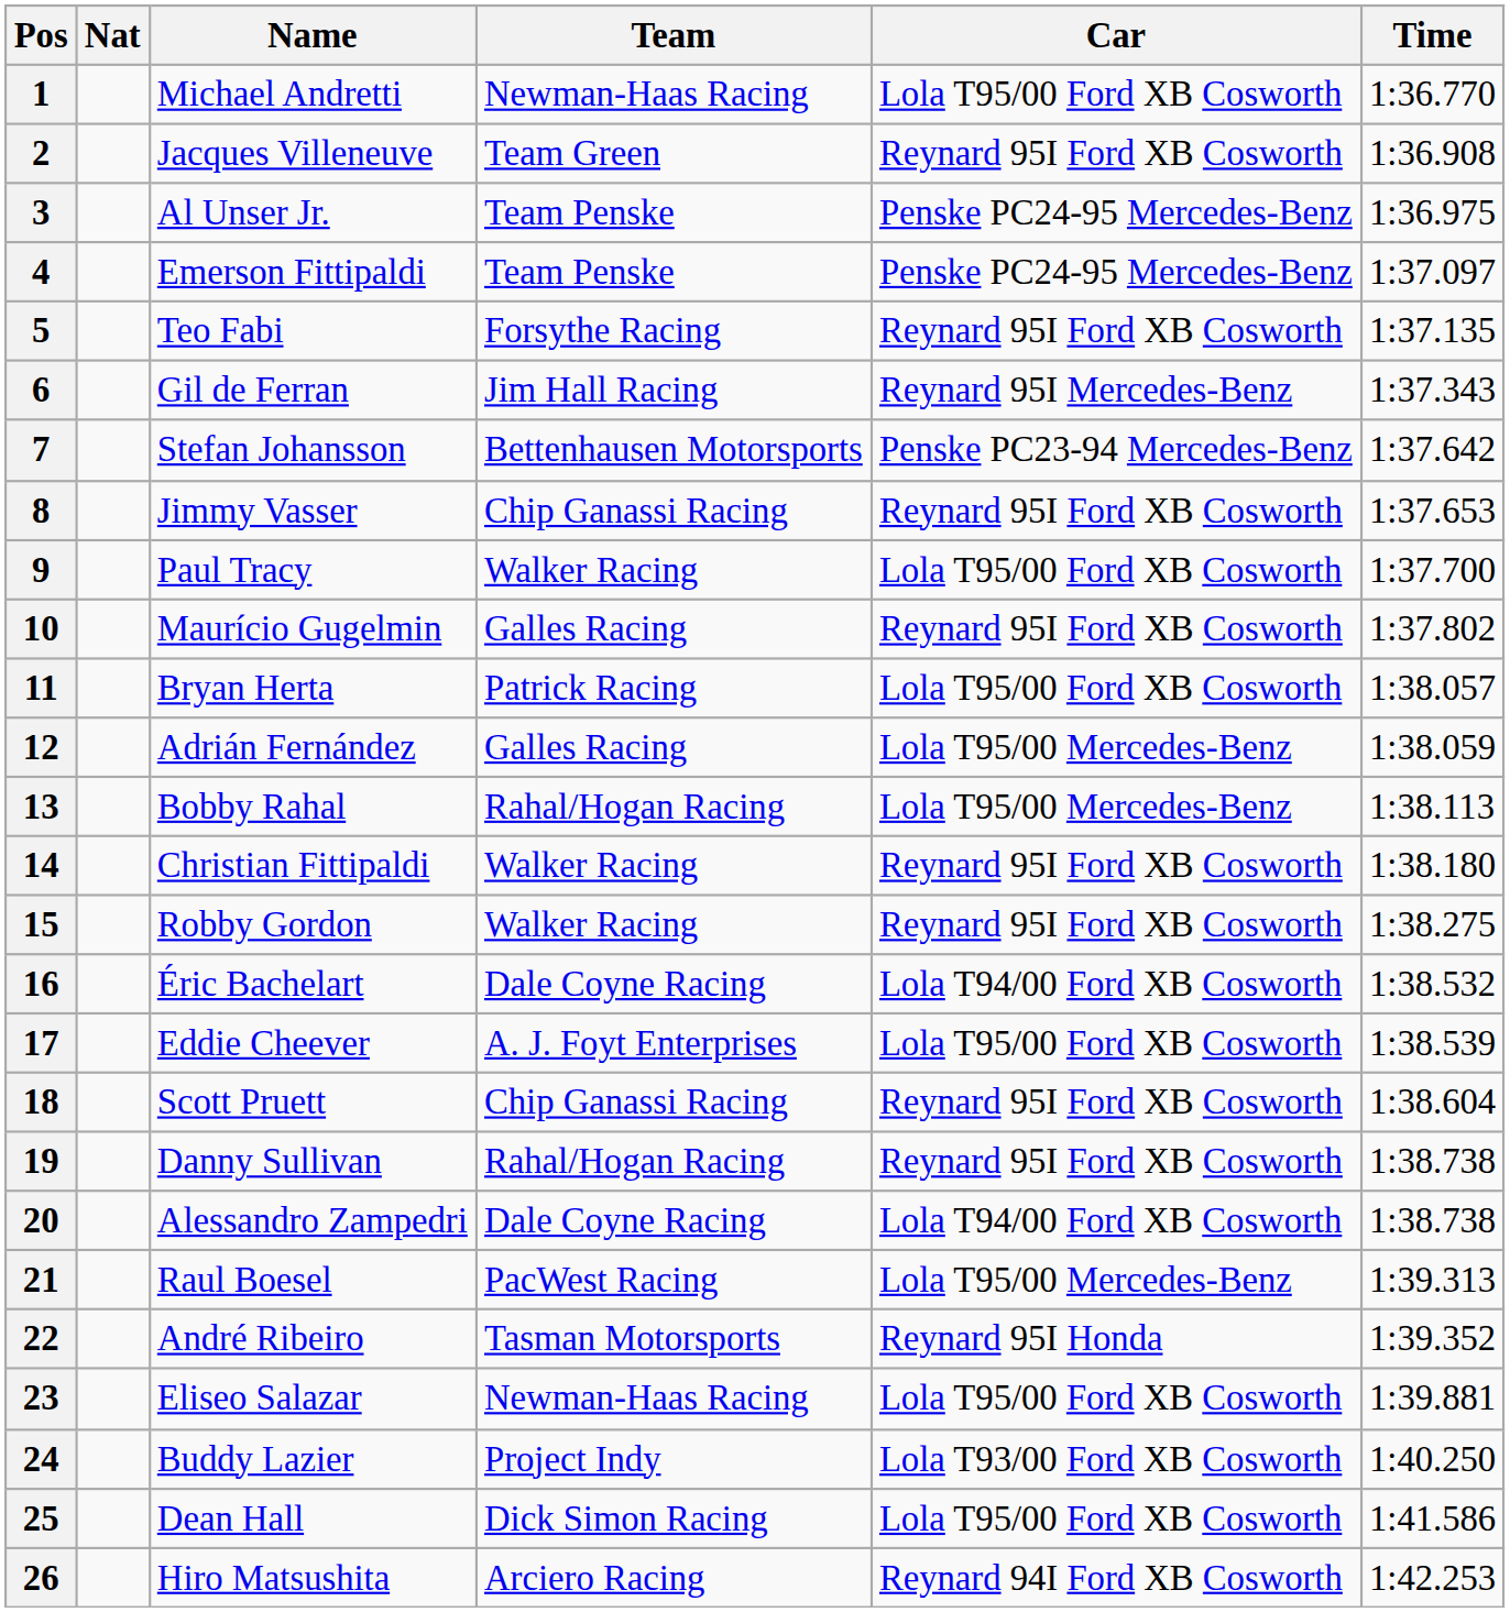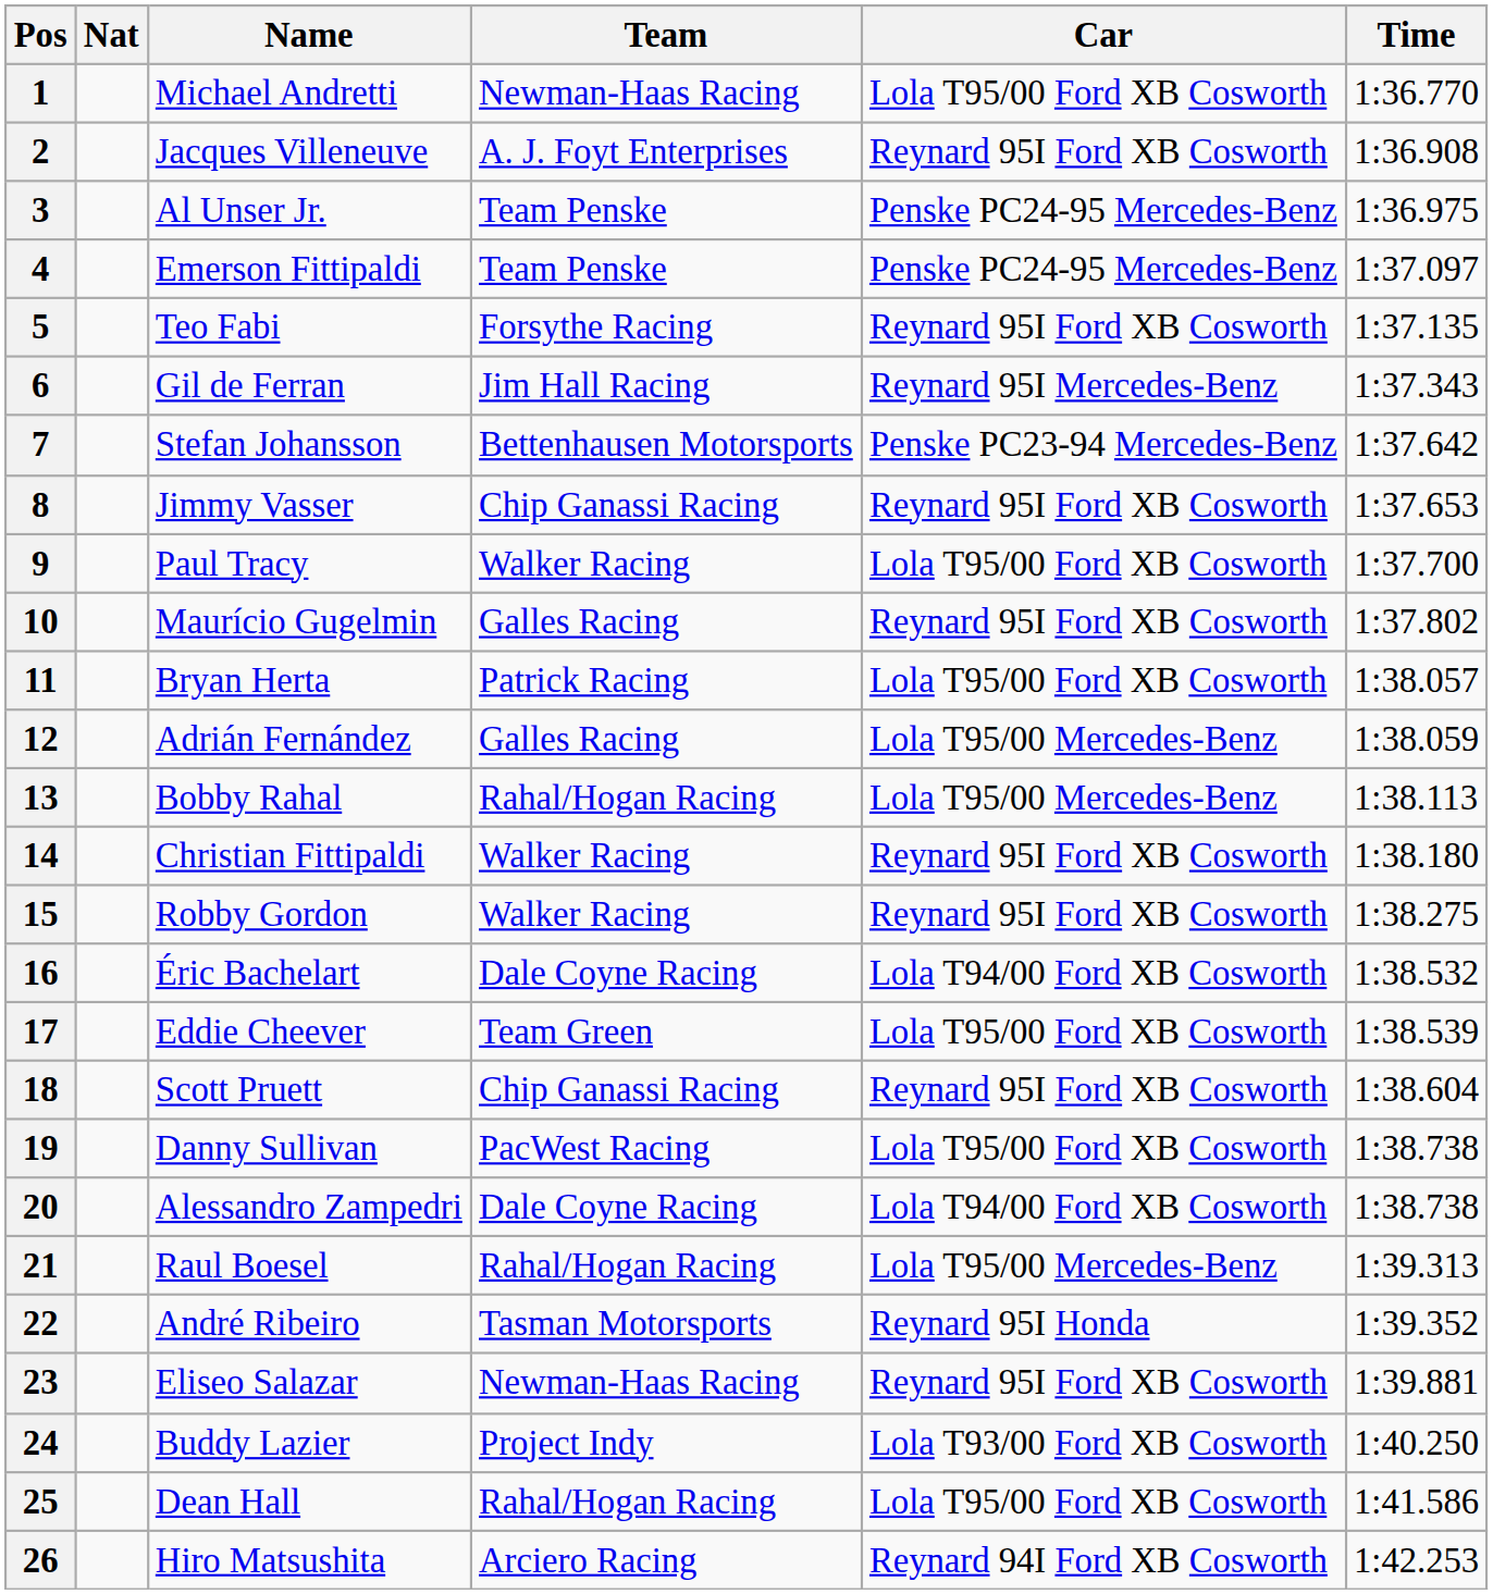2 | Team: Team Green -> A. J. Foyt Enterprises
17 | Team: A. J. Foyt Enterprises -> Team Green
19 | Team: Rahal/Hogan Racing -> PacWest Racing
19 | Car: Reynard 95I Ford XB Cosworth -> Lola T95/00 Ford XB Cosworth
21 | Team: PacWest Racing -> Rahal/Hogan Racing
23 | Car: Lola T95/00 Ford XB Cosworth -> Reynard 95I Ford XB Cosworth
25 | Team: Dick Simon Racing -> Rahal/Hogan Racing
